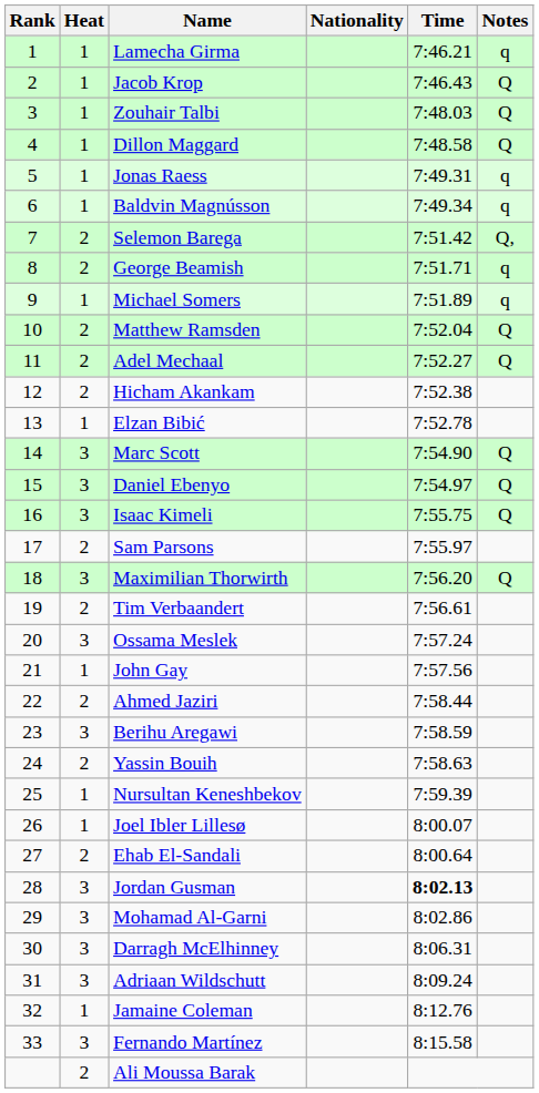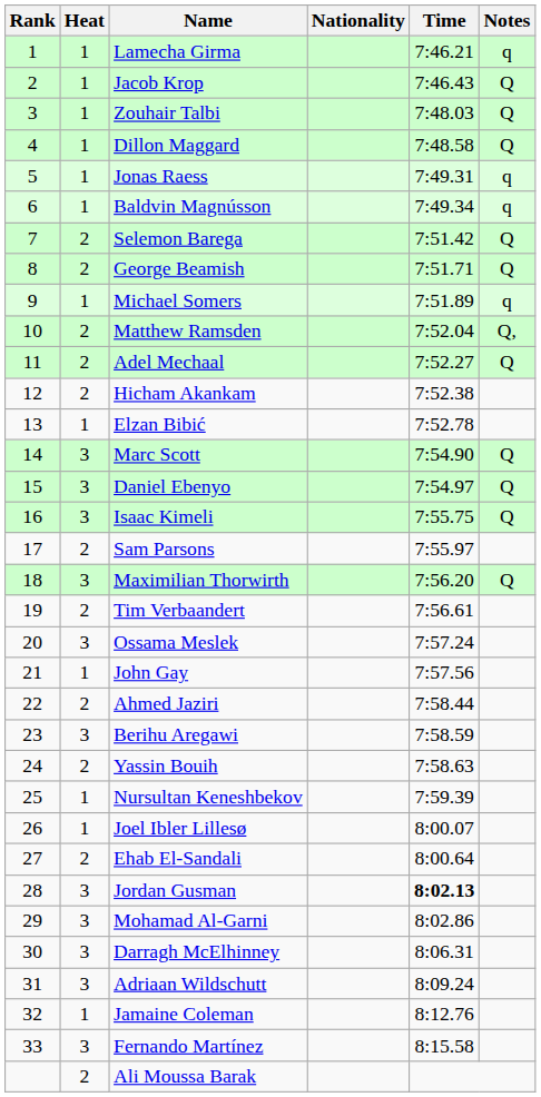Selemon Barega | Notes: Q, -> Q
George Beamish | Notes: q -> Q
Matthew Ramsden | Notes: Q -> Q,
